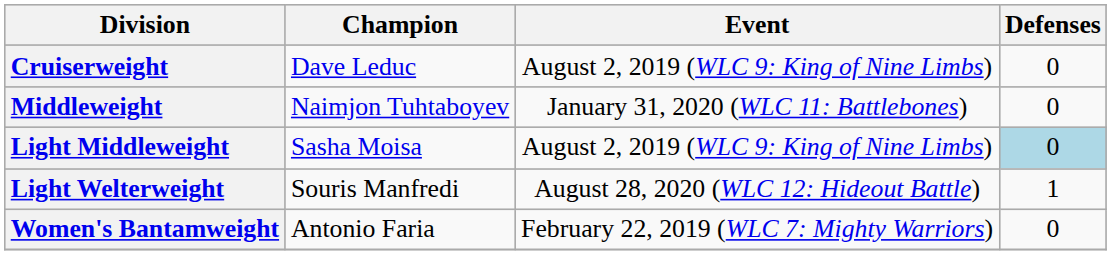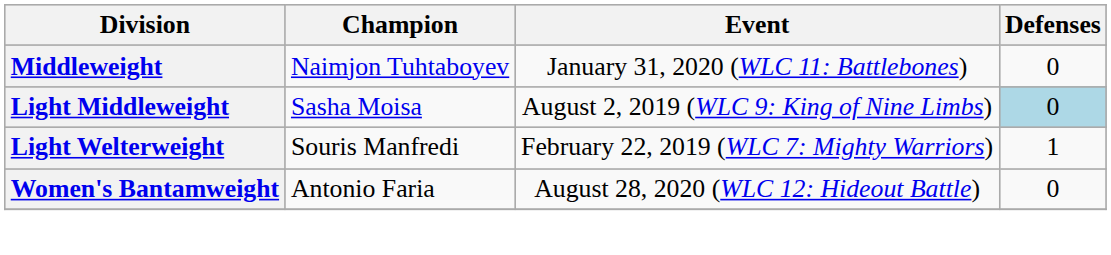- row: Cruiserweight | Dave Leduc | August 2, 2019 (WLC 9: King of Nine Limbs) | 0
Light Welterweight | Event: August 28, 2020 (WLC 12: Hideout Battle) -> February 22, 2019 (WLC 7: Mighty Warriors)
Women's Bantamweight | Event: February 22, 2019 (WLC 7: Mighty Warriors) -> August 28, 2020 (WLC 12: Hideout Battle)
